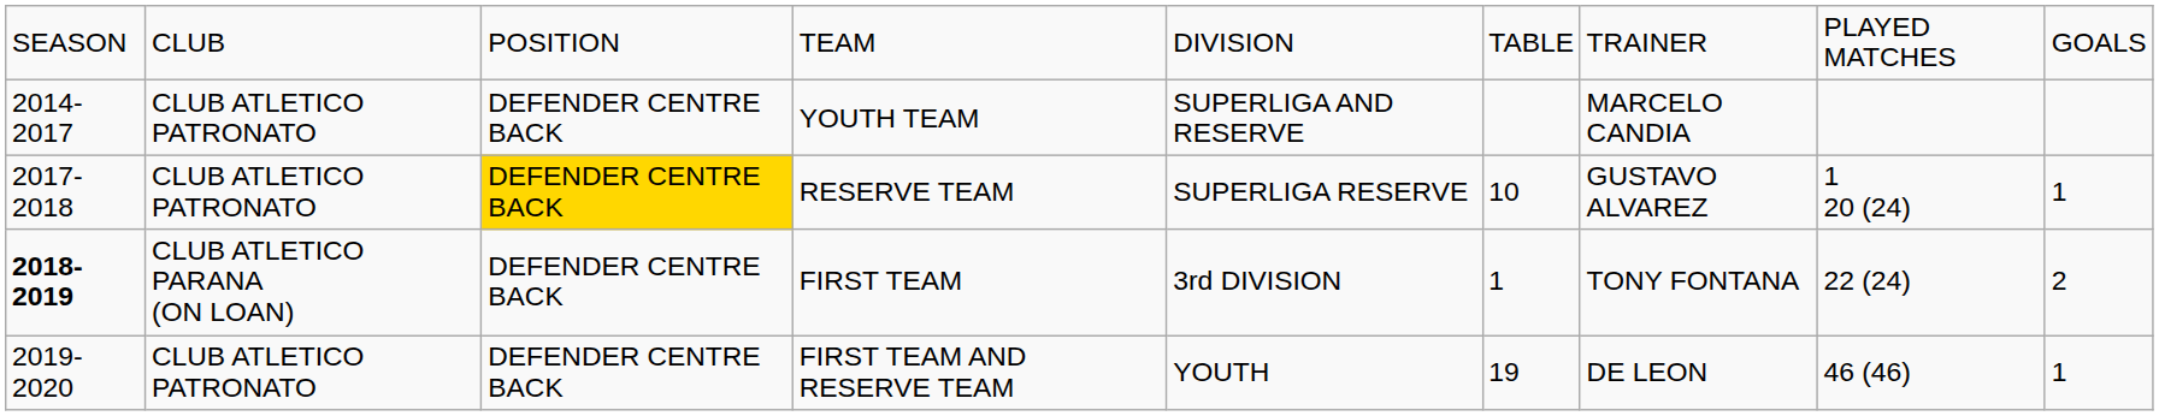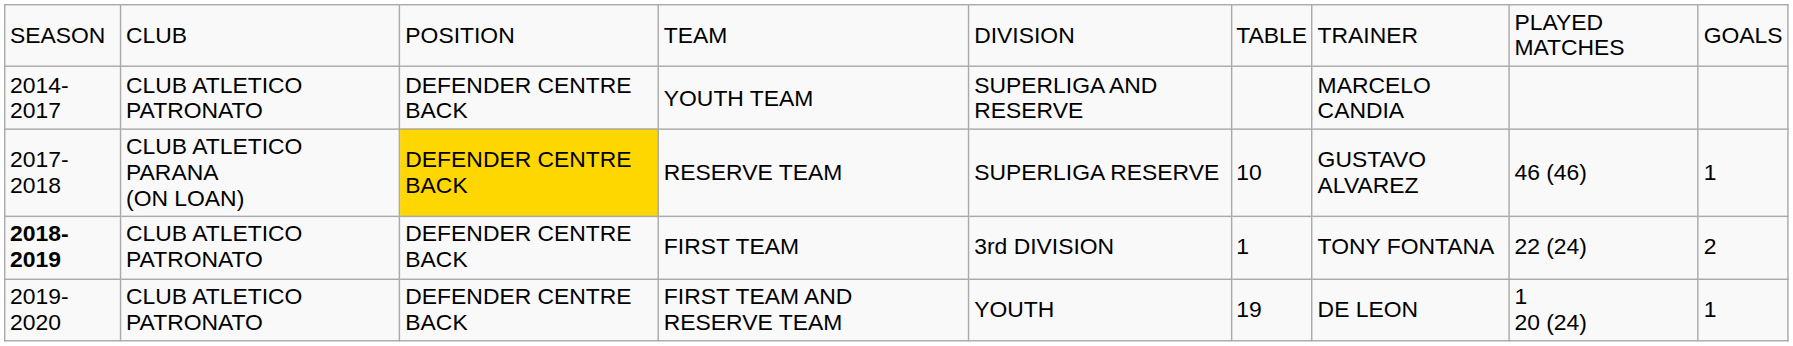RESERVE TEAM | column 2: CLUB ATLETICO PATRONATO -> CLUB ATLETICO PARANA (ON LOAN)
RESERVE TEAM | column 8: 1 20 (24) -> 46 (46)
FIRST TEAM | column 2: CLUB ATLETICO PARANA (ON LOAN) -> CLUB ATLETICO PATRONATO
FIRST TEAM AND RESERVE TEAM | column 8: 46 (46) -> 1 20 (24)
